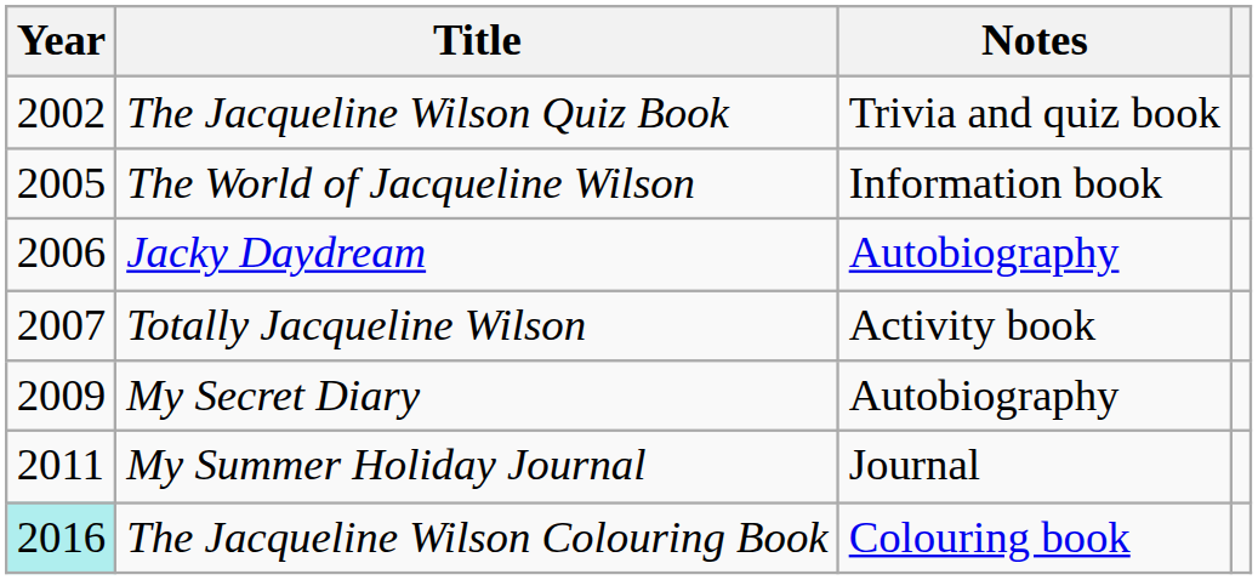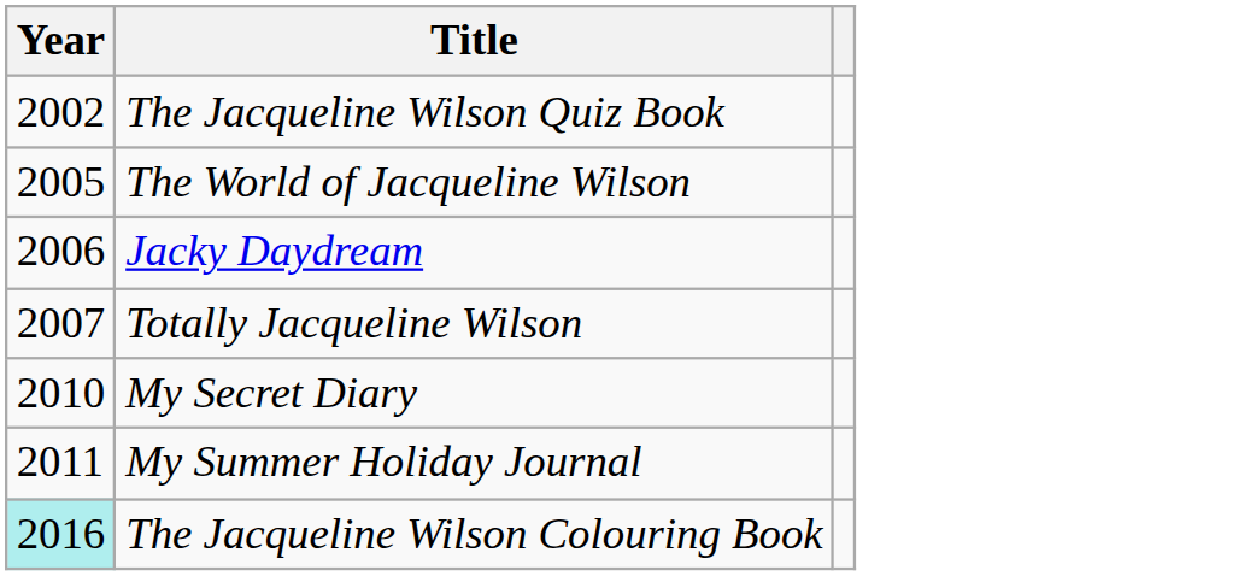- column: Notes | Trivia and quiz book | Information book | Autobiography | Activity book | Autobiography | Journal | Colouring book
My Secret Diary | Year: 2009 -> 2010
